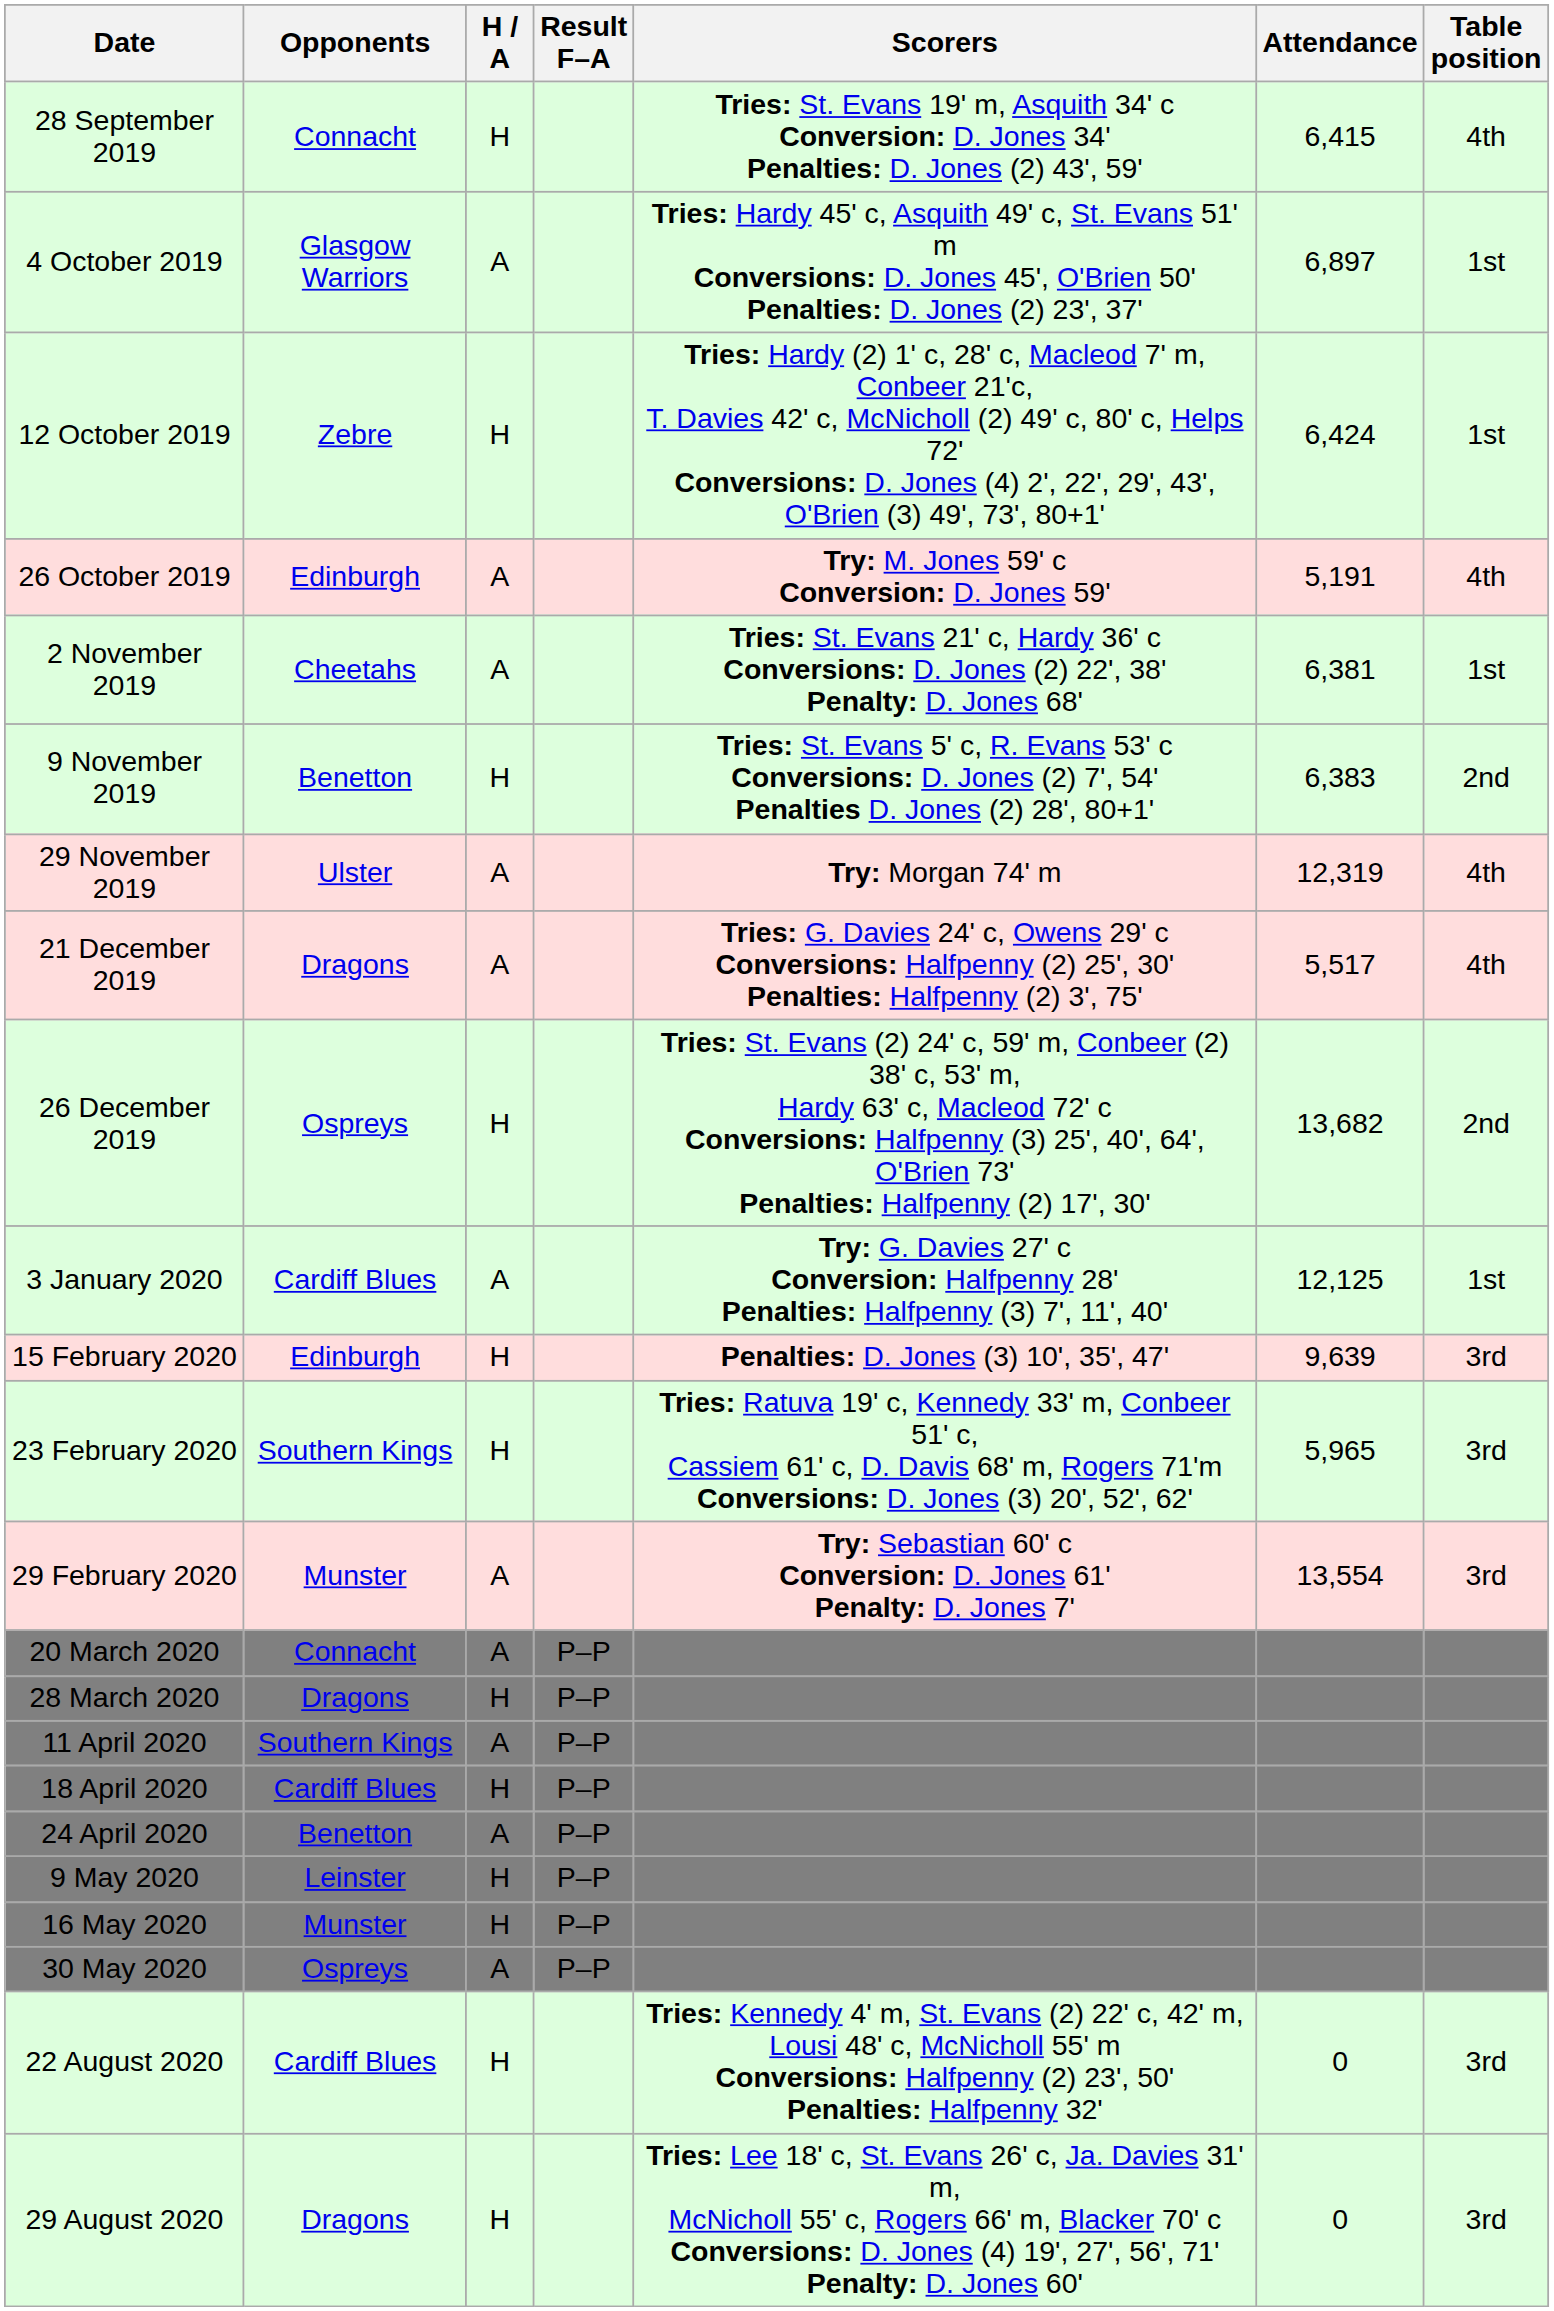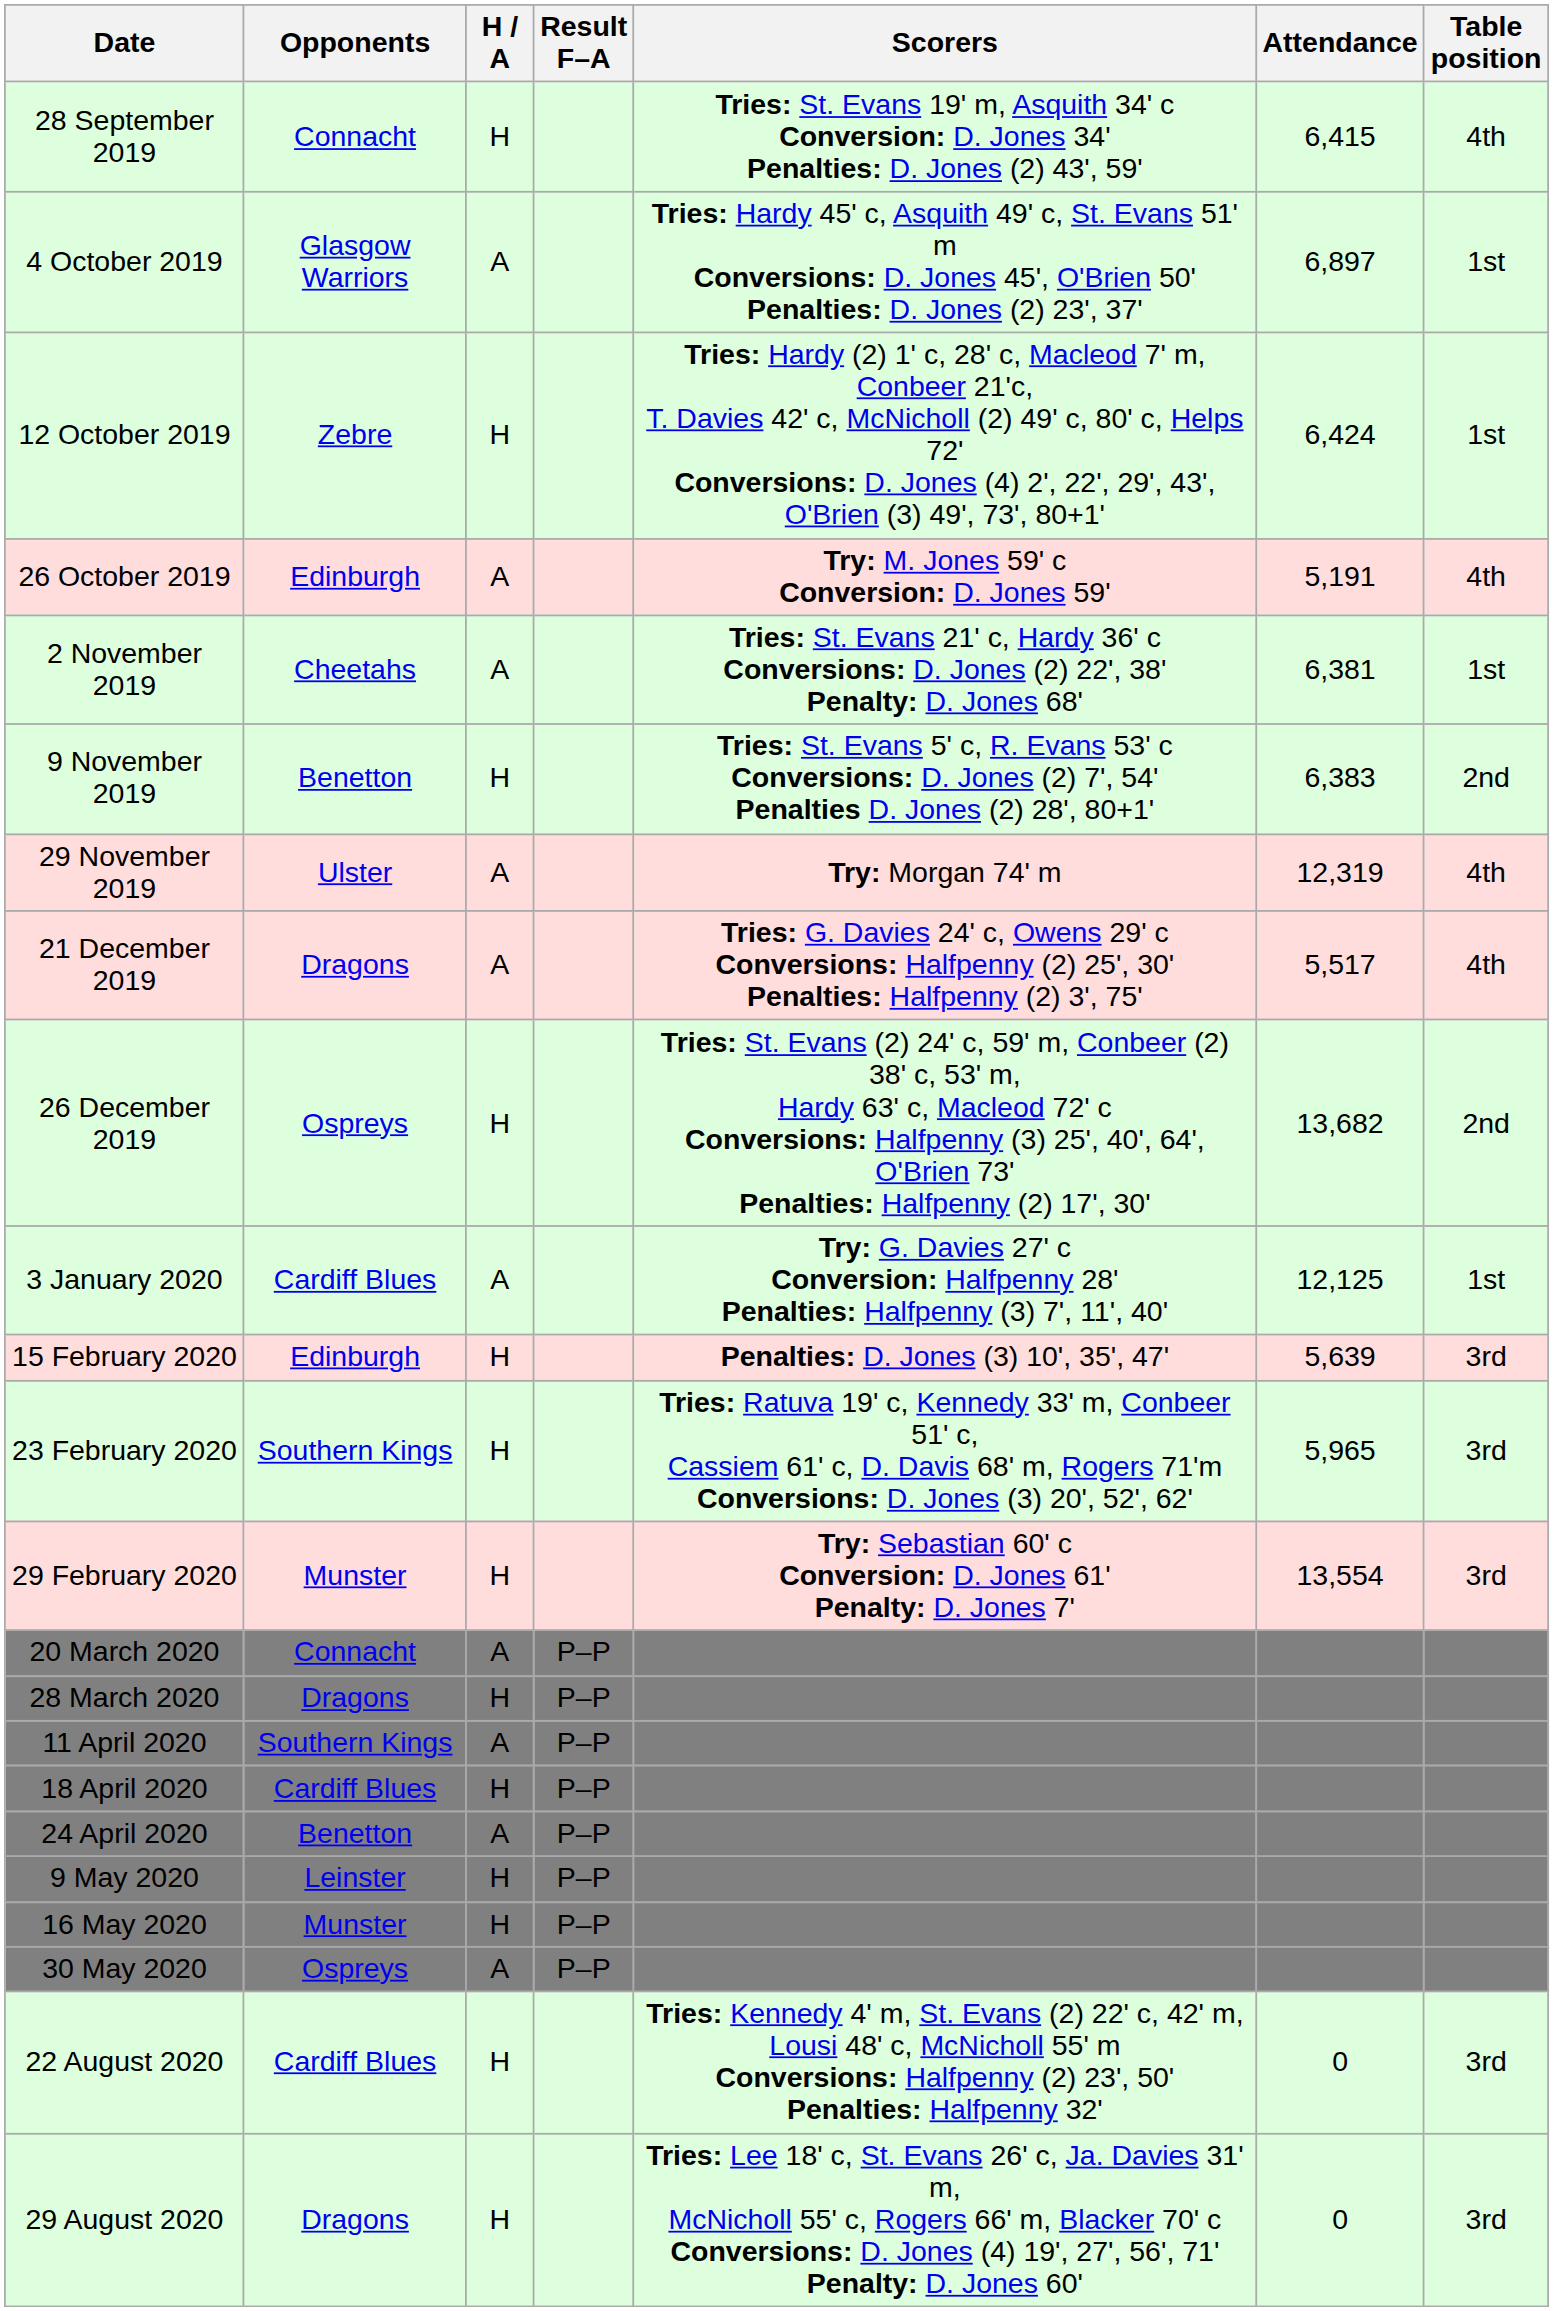15 February 2020 | Attendance: 9,639 -> 5,639
29 February 2020 | H / A: A -> H
